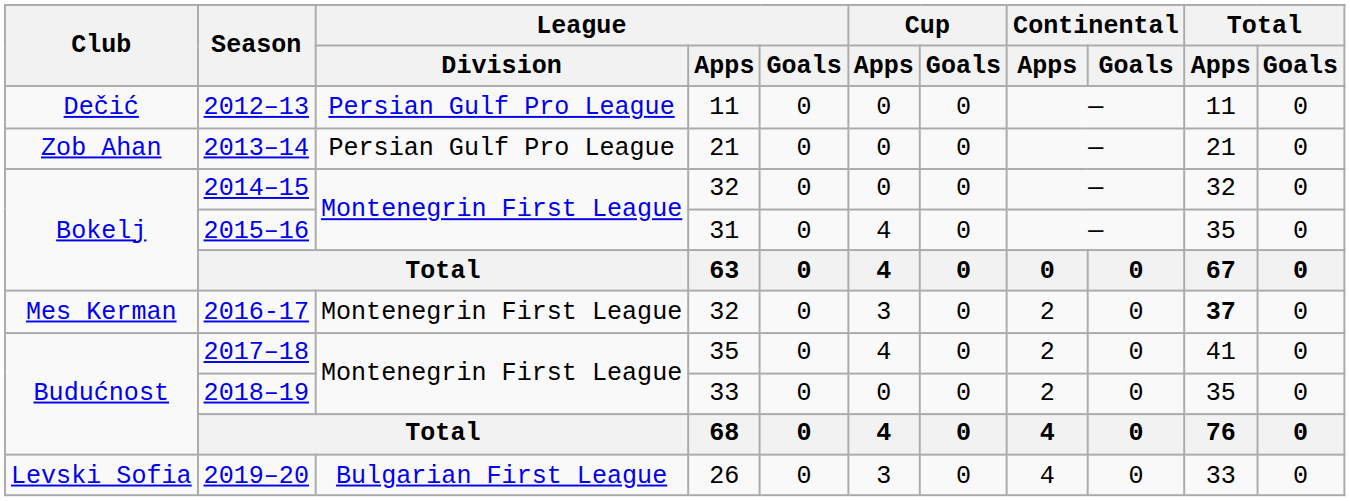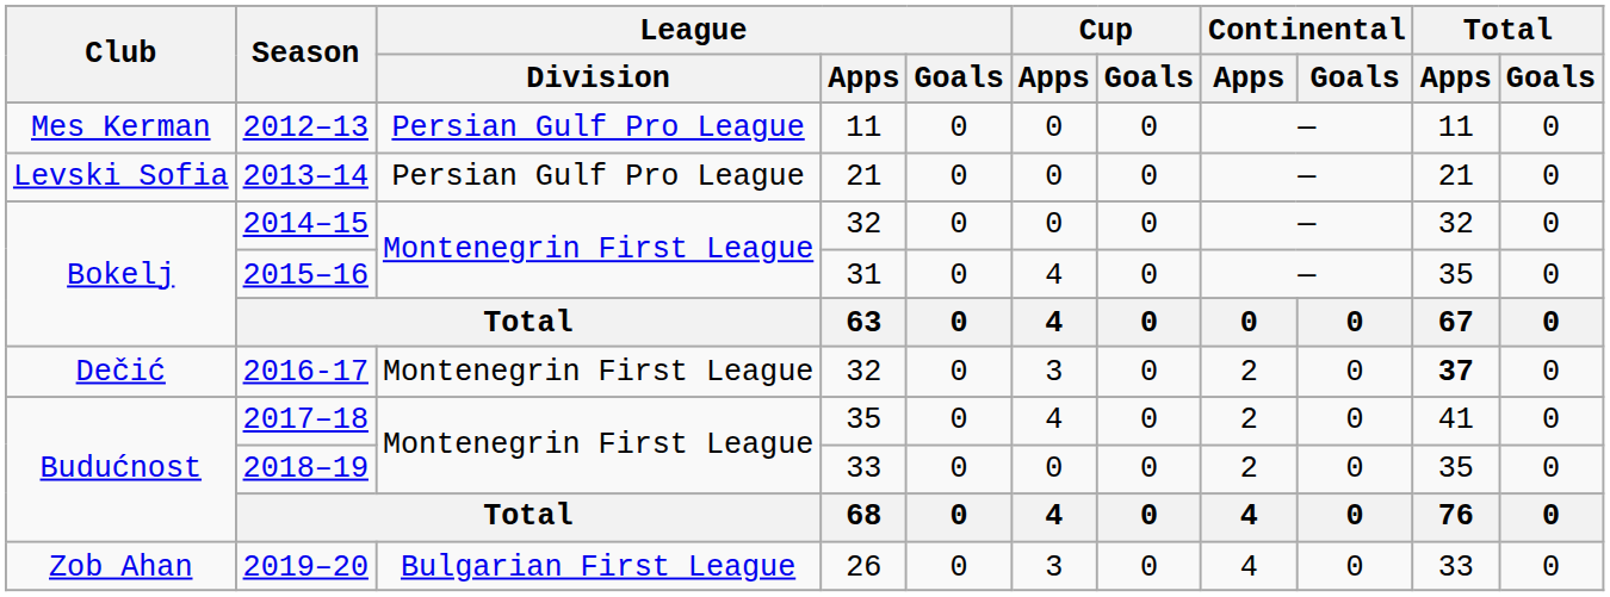2012–13 | Club: Dečić -> Mes Kerman
2013–14 | Club: Zob Ahan -> Levski Sofia
2016-17 | Club: Mes Kerman -> Dečić
2019–20 | Club: Levski Sofia -> Zob Ahan
